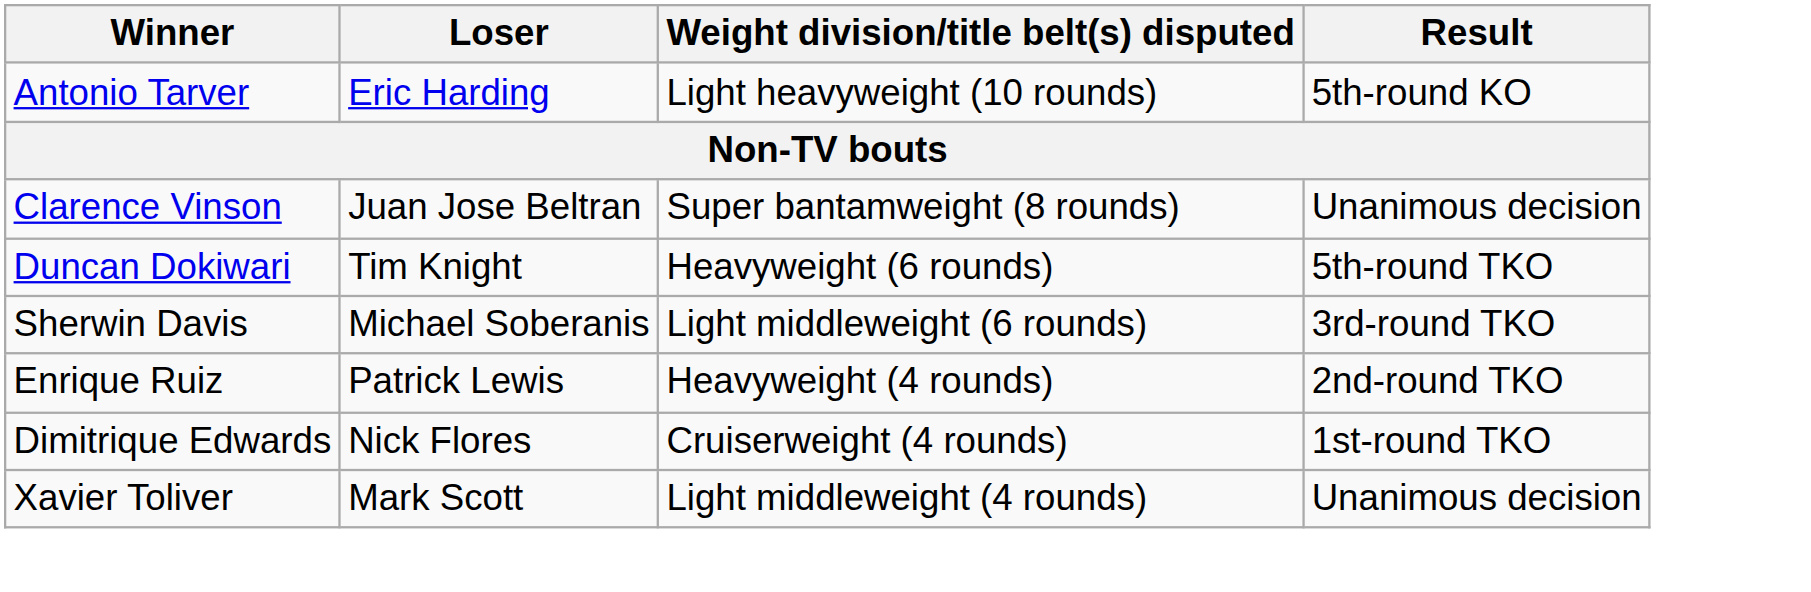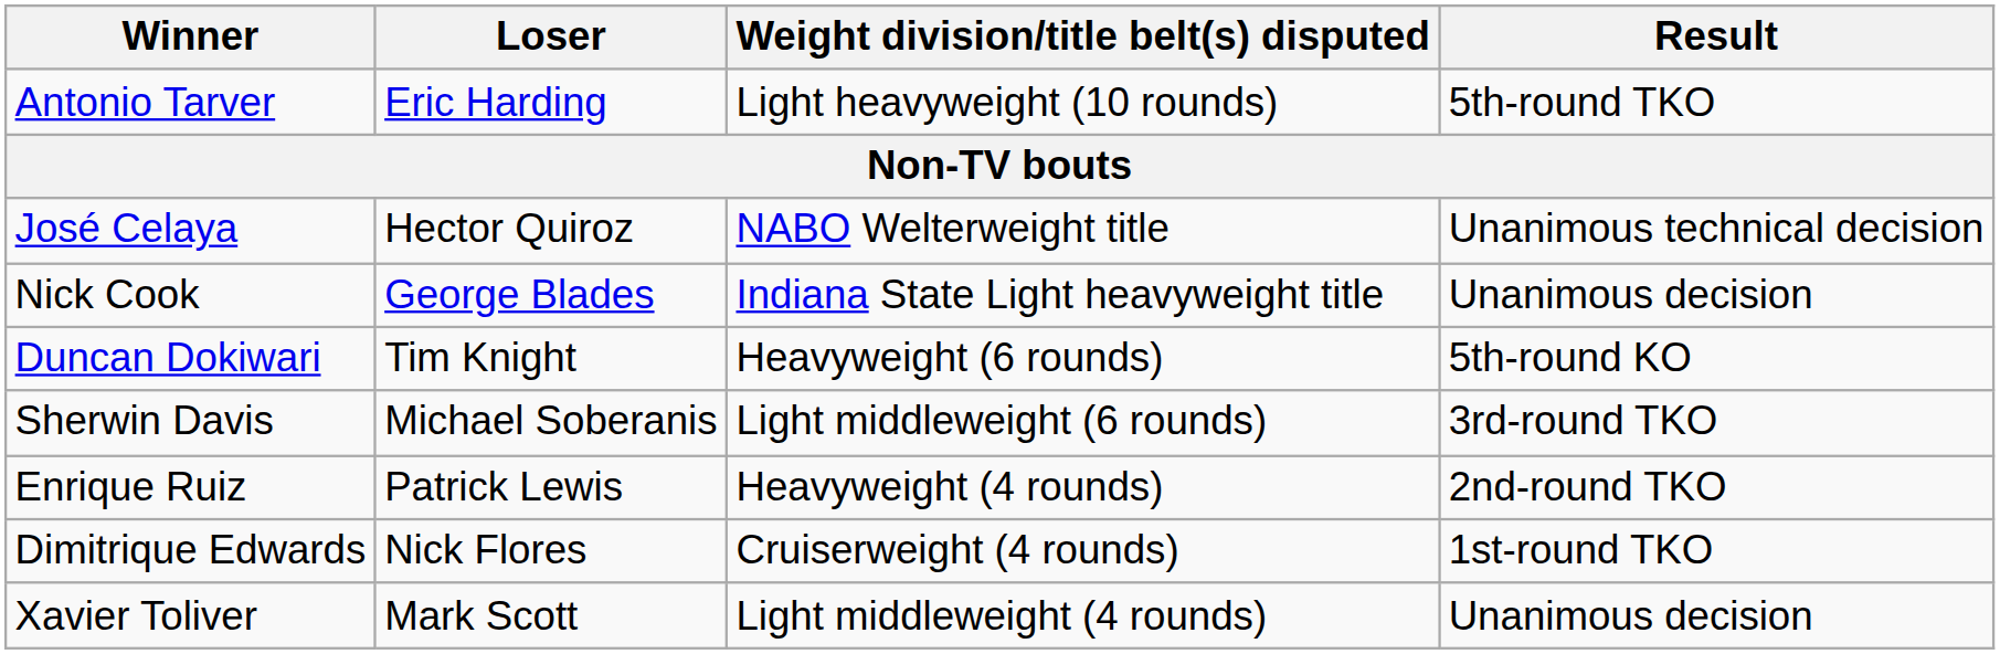Antonio Tarver | Result: 5th-round KO -> 5th-round TKO
+ row: José Celaya | Hector Quiroz | NABO Welterweight title | Unanimous technical decision
+ row: Nick Cook | George Blades | Indiana State Light heavyweight title | Unanimous decision
- row: Clarence Vinson | Juan Jose Beltran | Super bantamweight (8 rounds) | Unanimous decision
Duncan Dokiwari | Result: 5th-round TKO -> 5th-round KO
